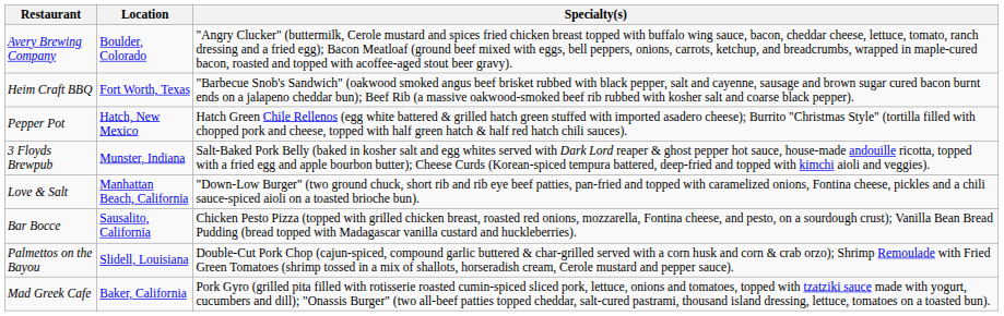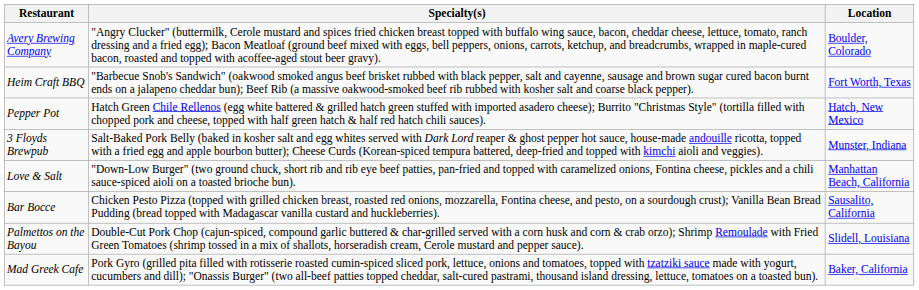columns swapped: Location <-> Specialty(s)
